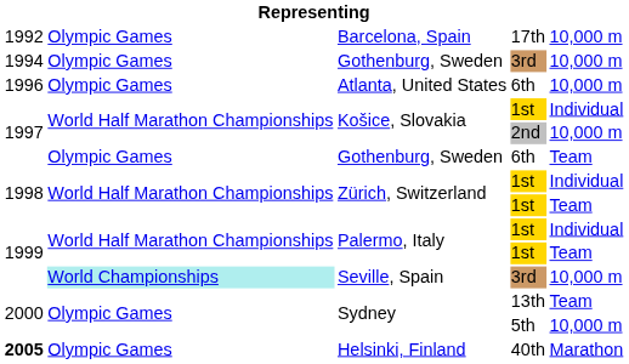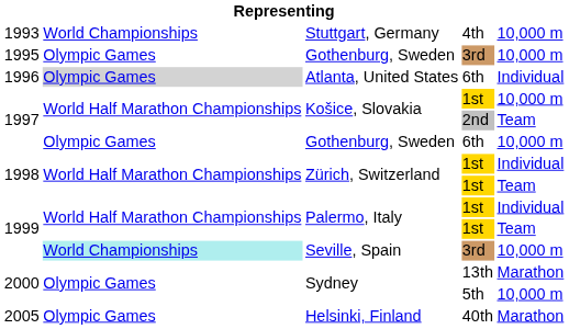- row: 1992 | Olympic Games | Barcelona, Spain | 17th | 10,000 m
+ row: 1993 | World Championships | Stuttgart, Germany | 4th | 10,000 m
Gothenburg, Sweden / 3rd | column 1: 1994 -> 1995
Atlanta, United States | column 2: no background -> lightgrey background
Atlanta, United States | column 5: 10,000 m -> Individual
Košice, Slovakia / 1st | column 5: Individual -> 10,000 m
Košice, Slovakia / 2nd | column 5: 10,000 m -> Team
Gothenburg, Sweden / 6th | column 5: Team -> 10,000 m
Sydney / 13th | column 5: Team -> Marathon
Helsinki, Finland | column 1: bold -> normal
